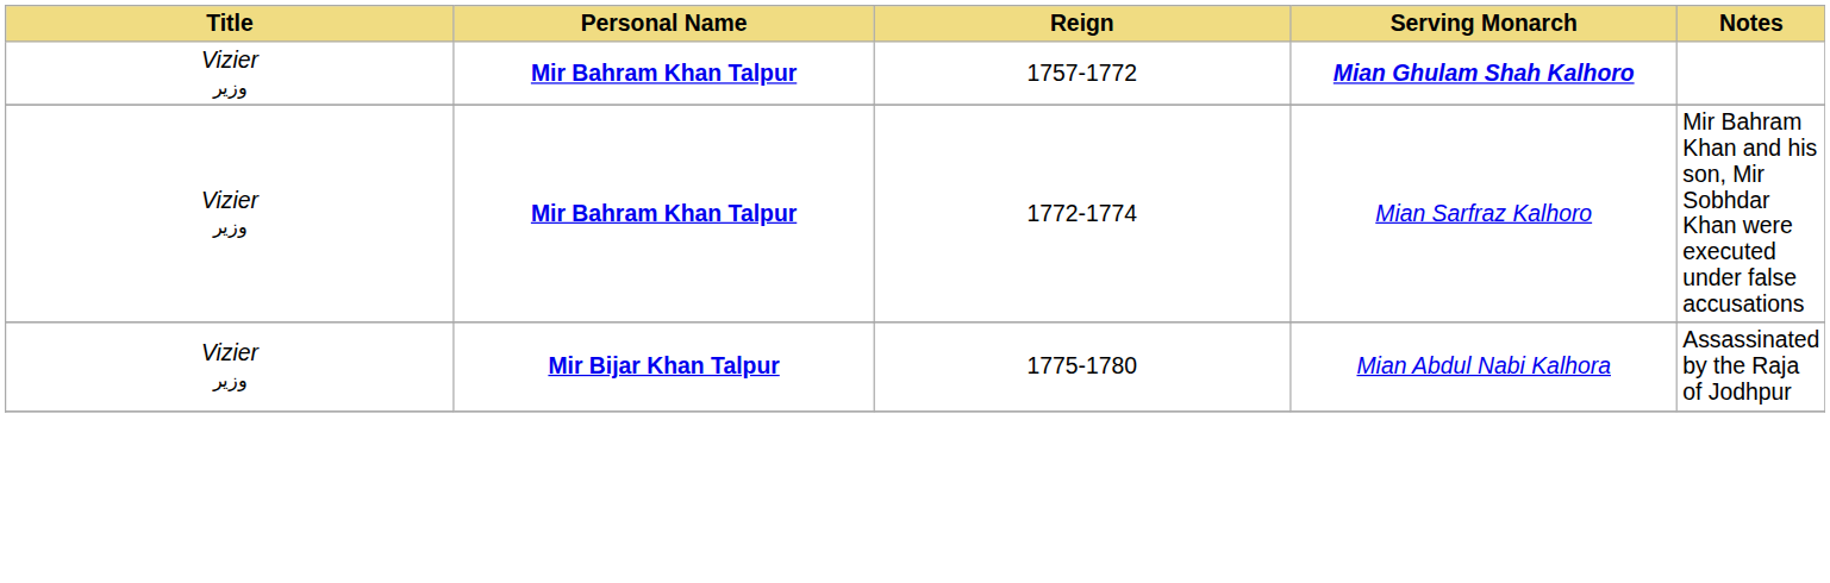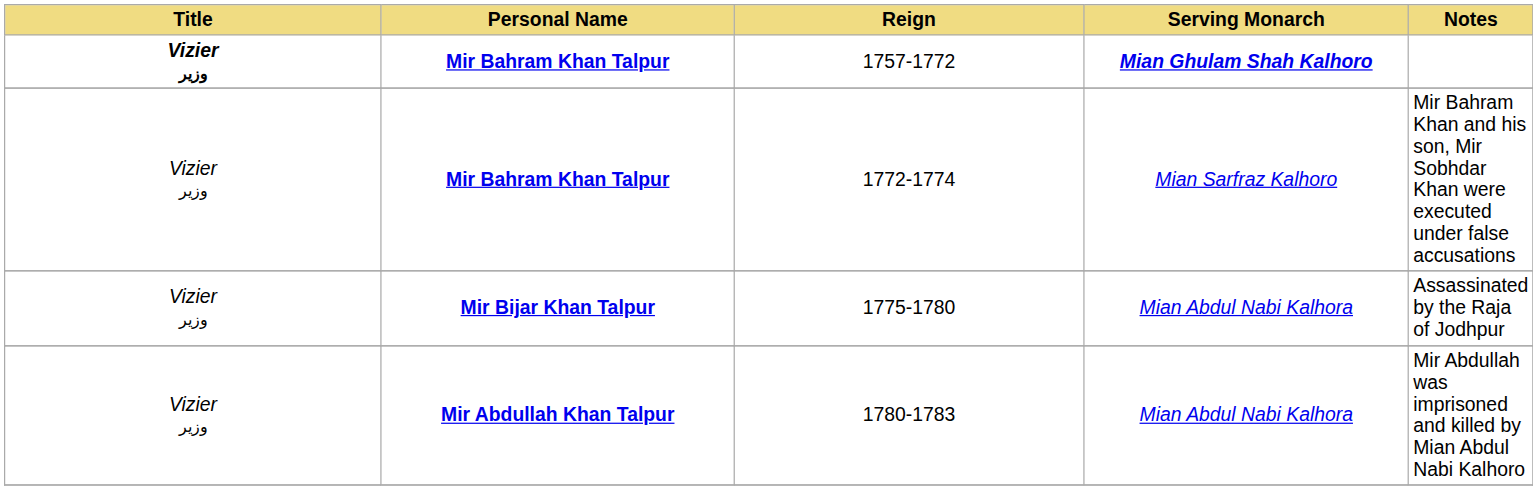1757-1772 | Title: normal -> bold
+ row: Vizier وزیر | Mir Abdullah Khan Talpur | 1780-1783 | Mian Abdul Nabi Kalhora | Mir Abdullah was imprisoned and killed by Mian Abdul Nabi Kalhoro
